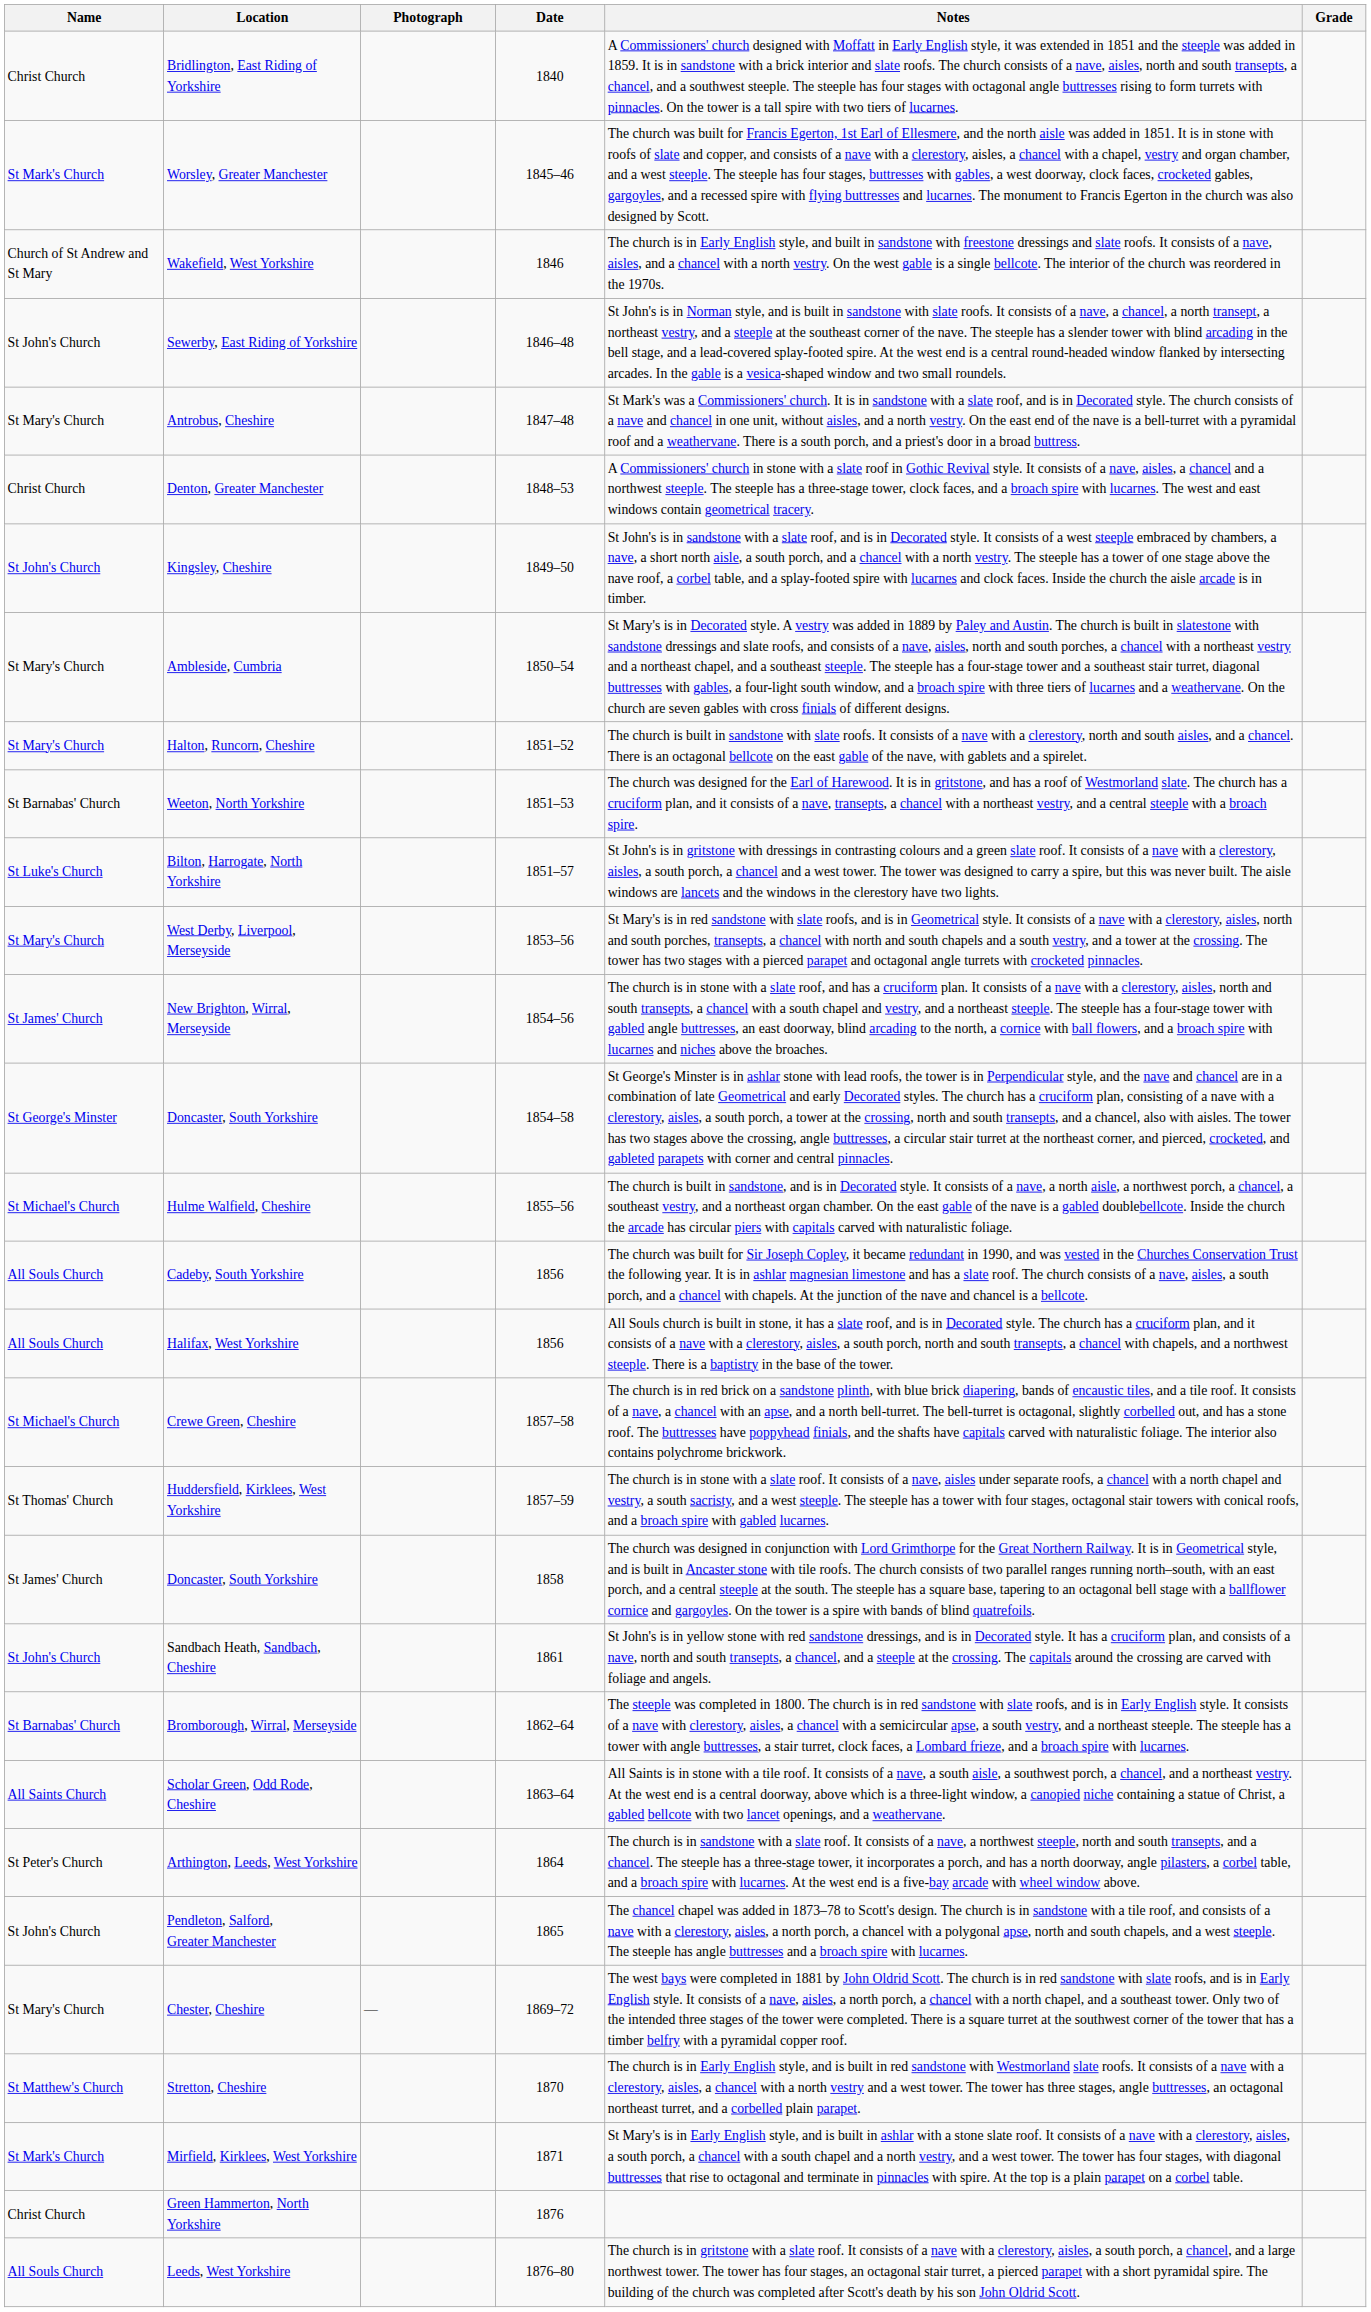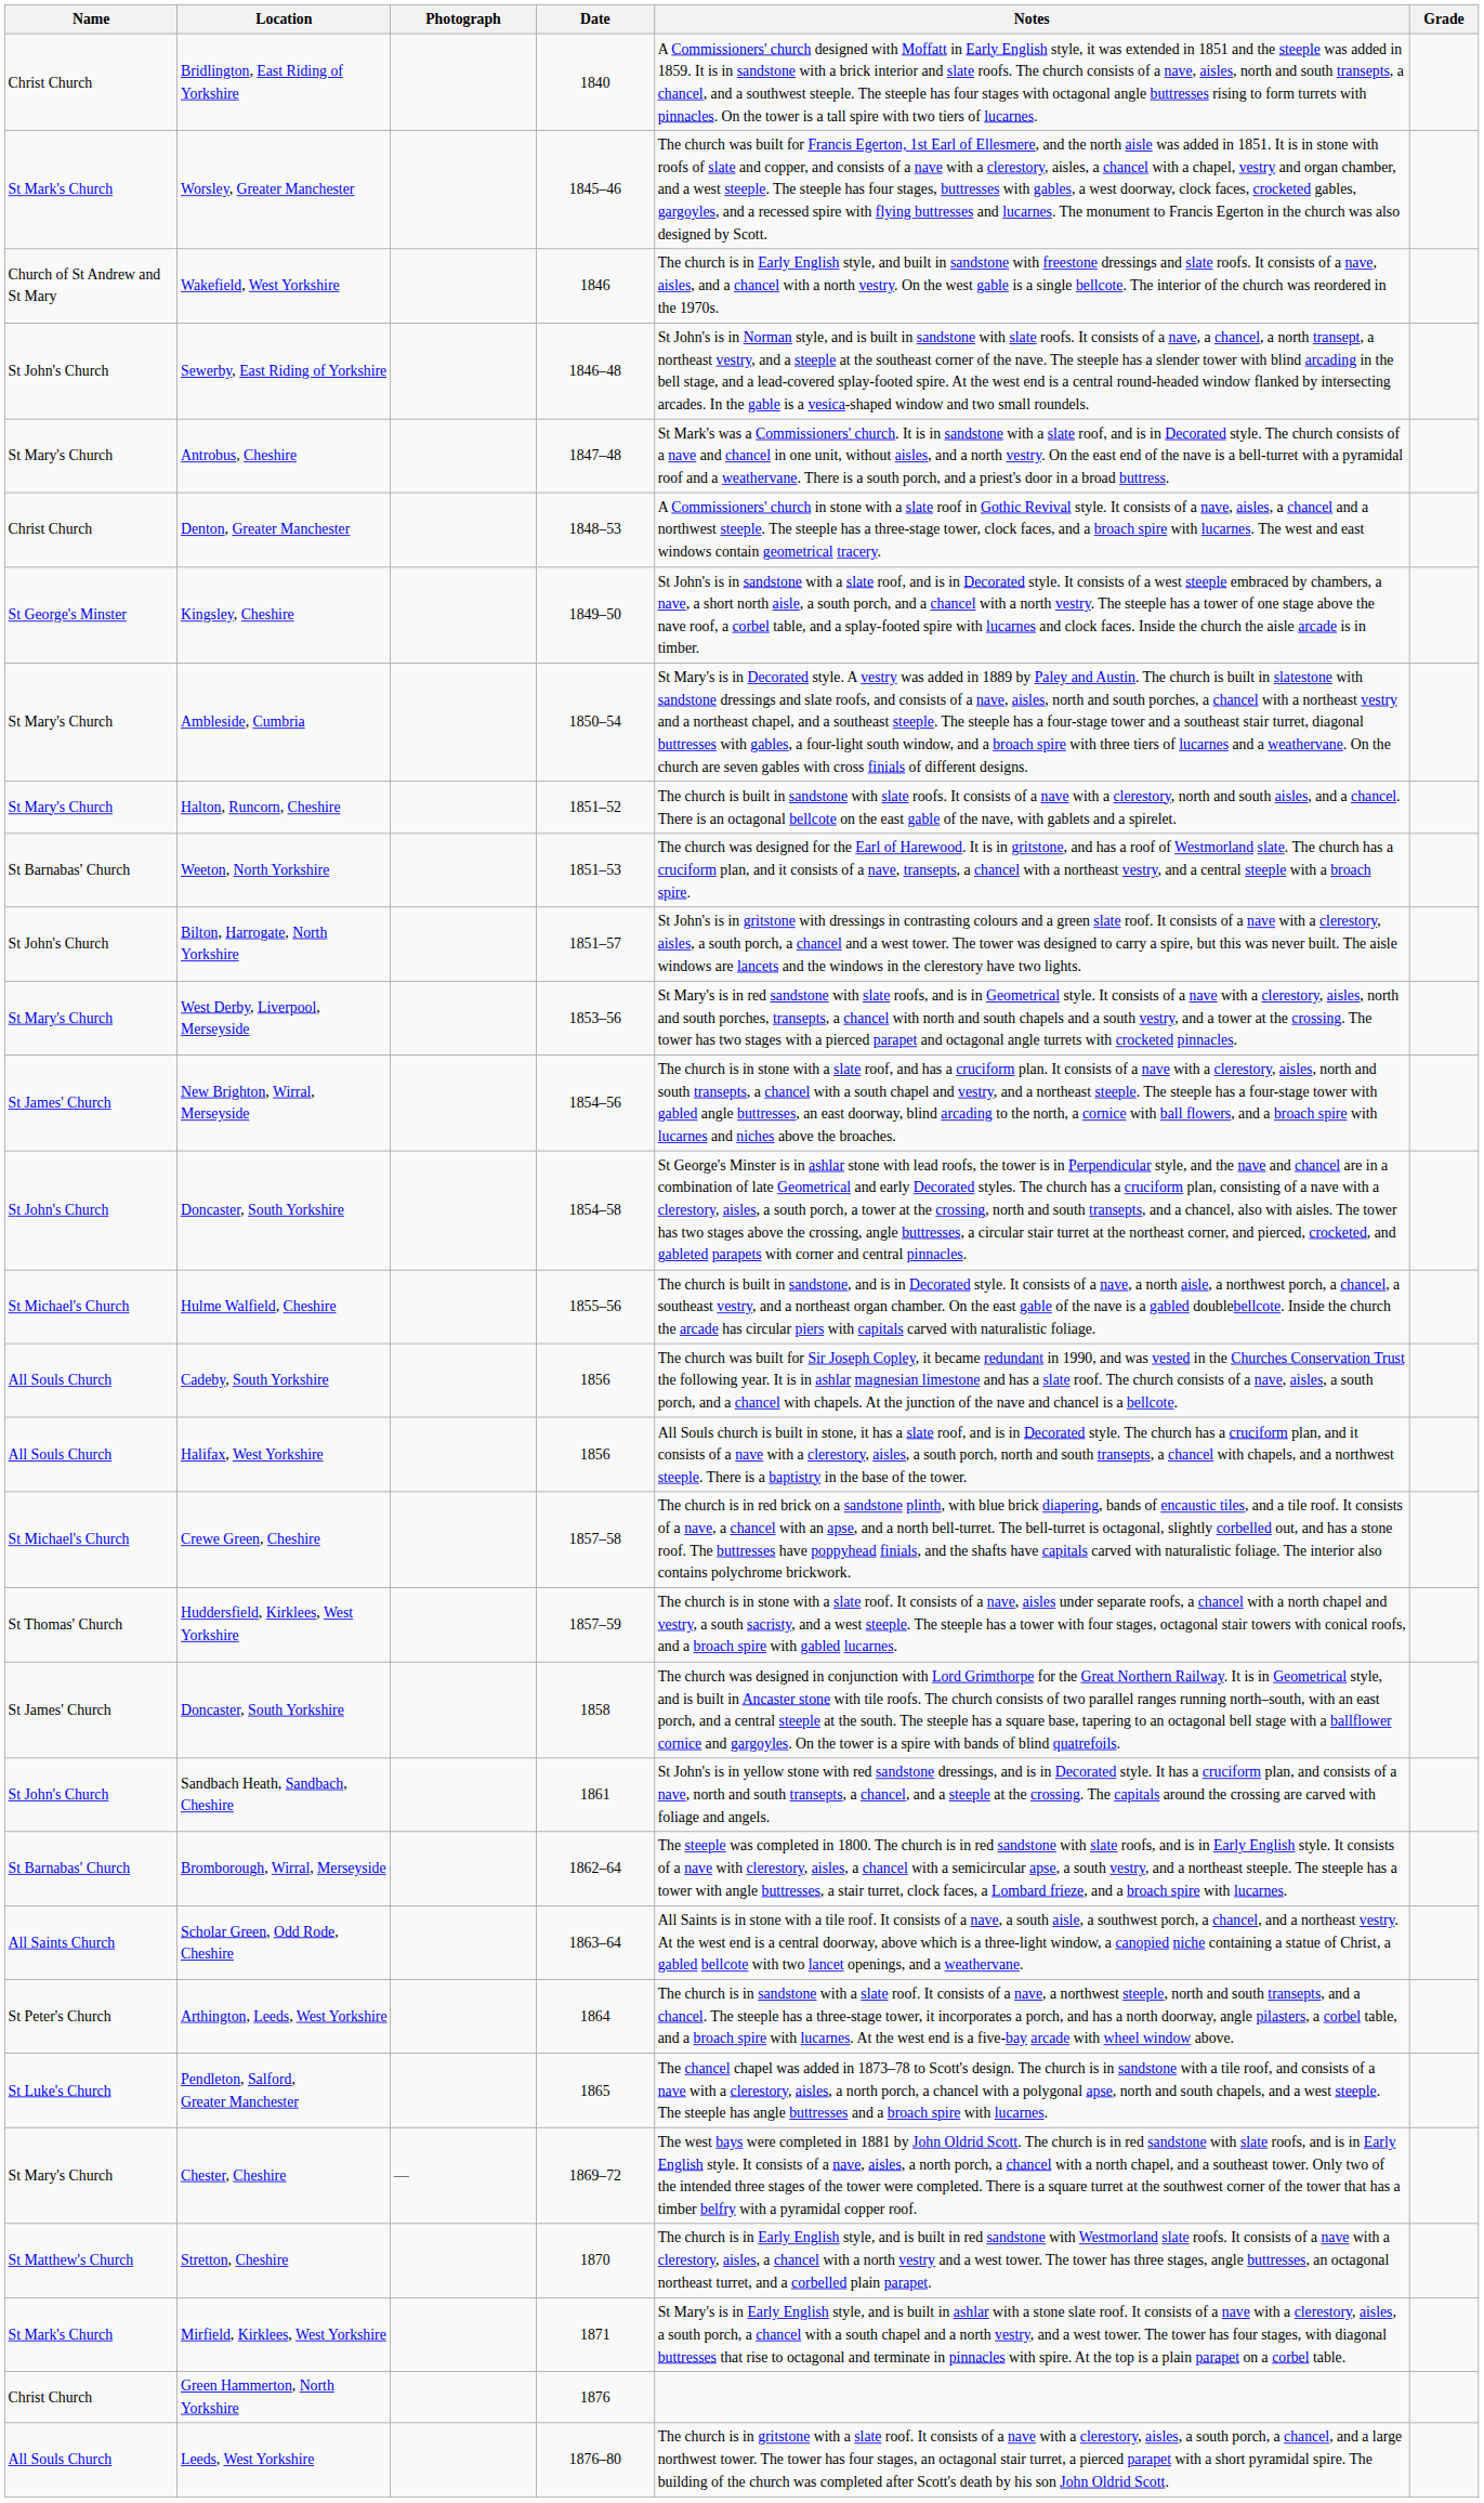Kingsley, Cheshire | Name: St John's Church -> St George's Minster
Bilton, Harrogate, North Yorkshire | Name: St Luke's Church -> St John's Church
Doncaster, South Yorkshire / 1854–58 | Name: St George's Minster -> St John's Church
Pendleton, Salford, Greater Manchester | Name: St John's Church -> St Luke's Church
